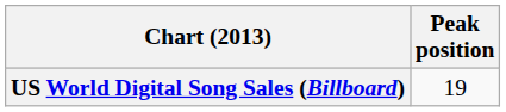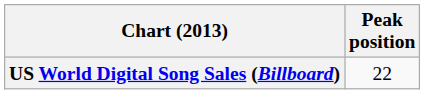US World Digital Song Sales (Billboard) | Peak position: 19 -> 22
